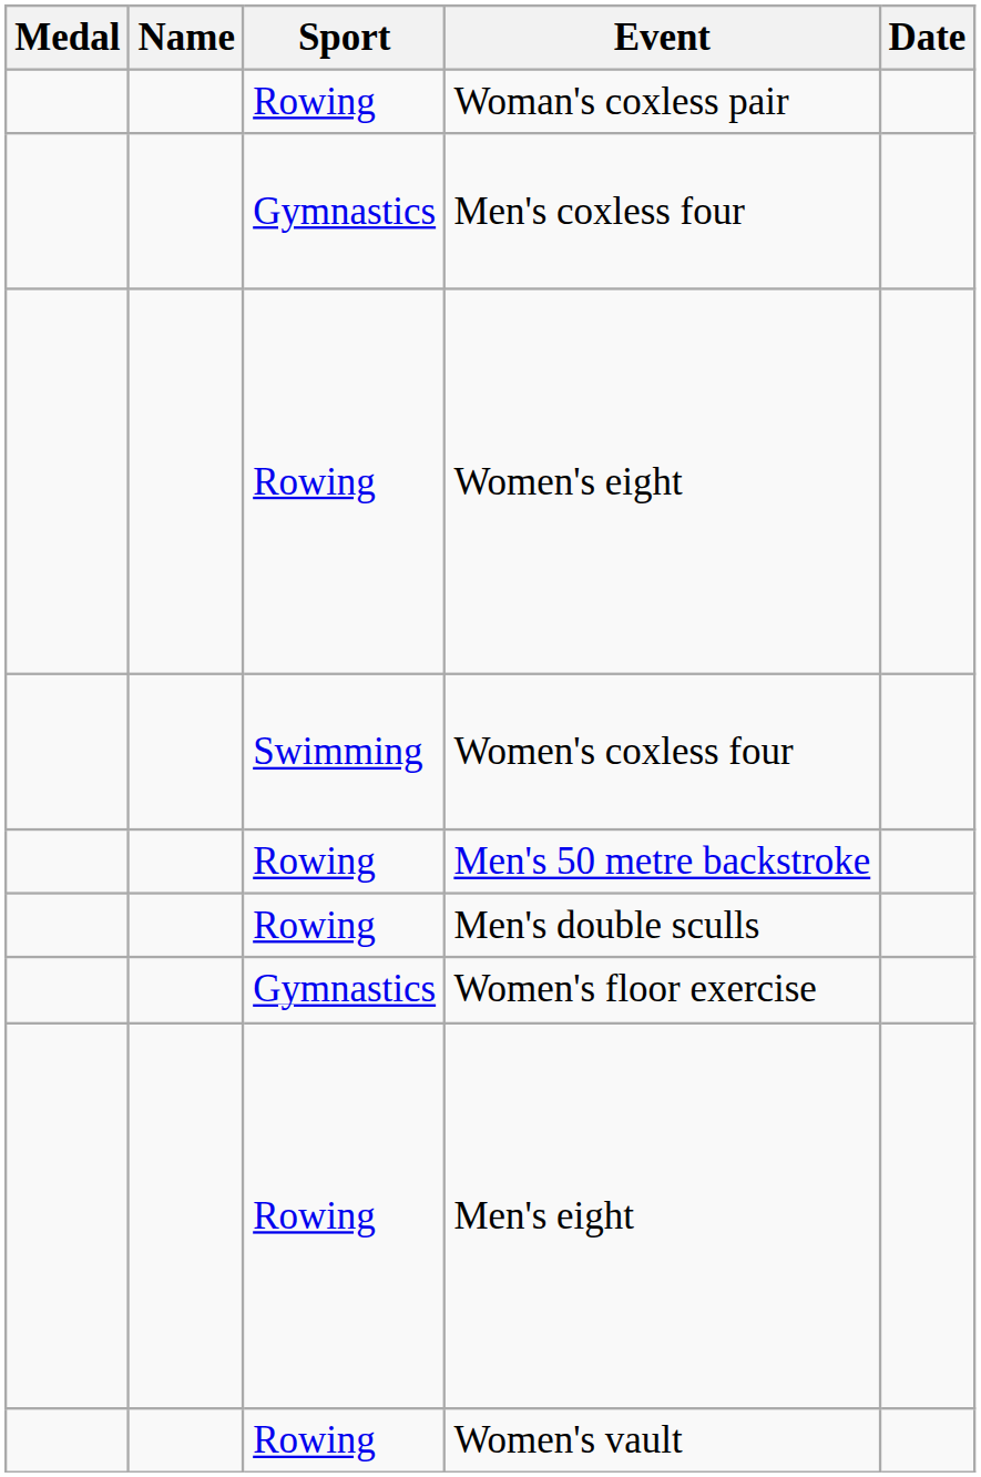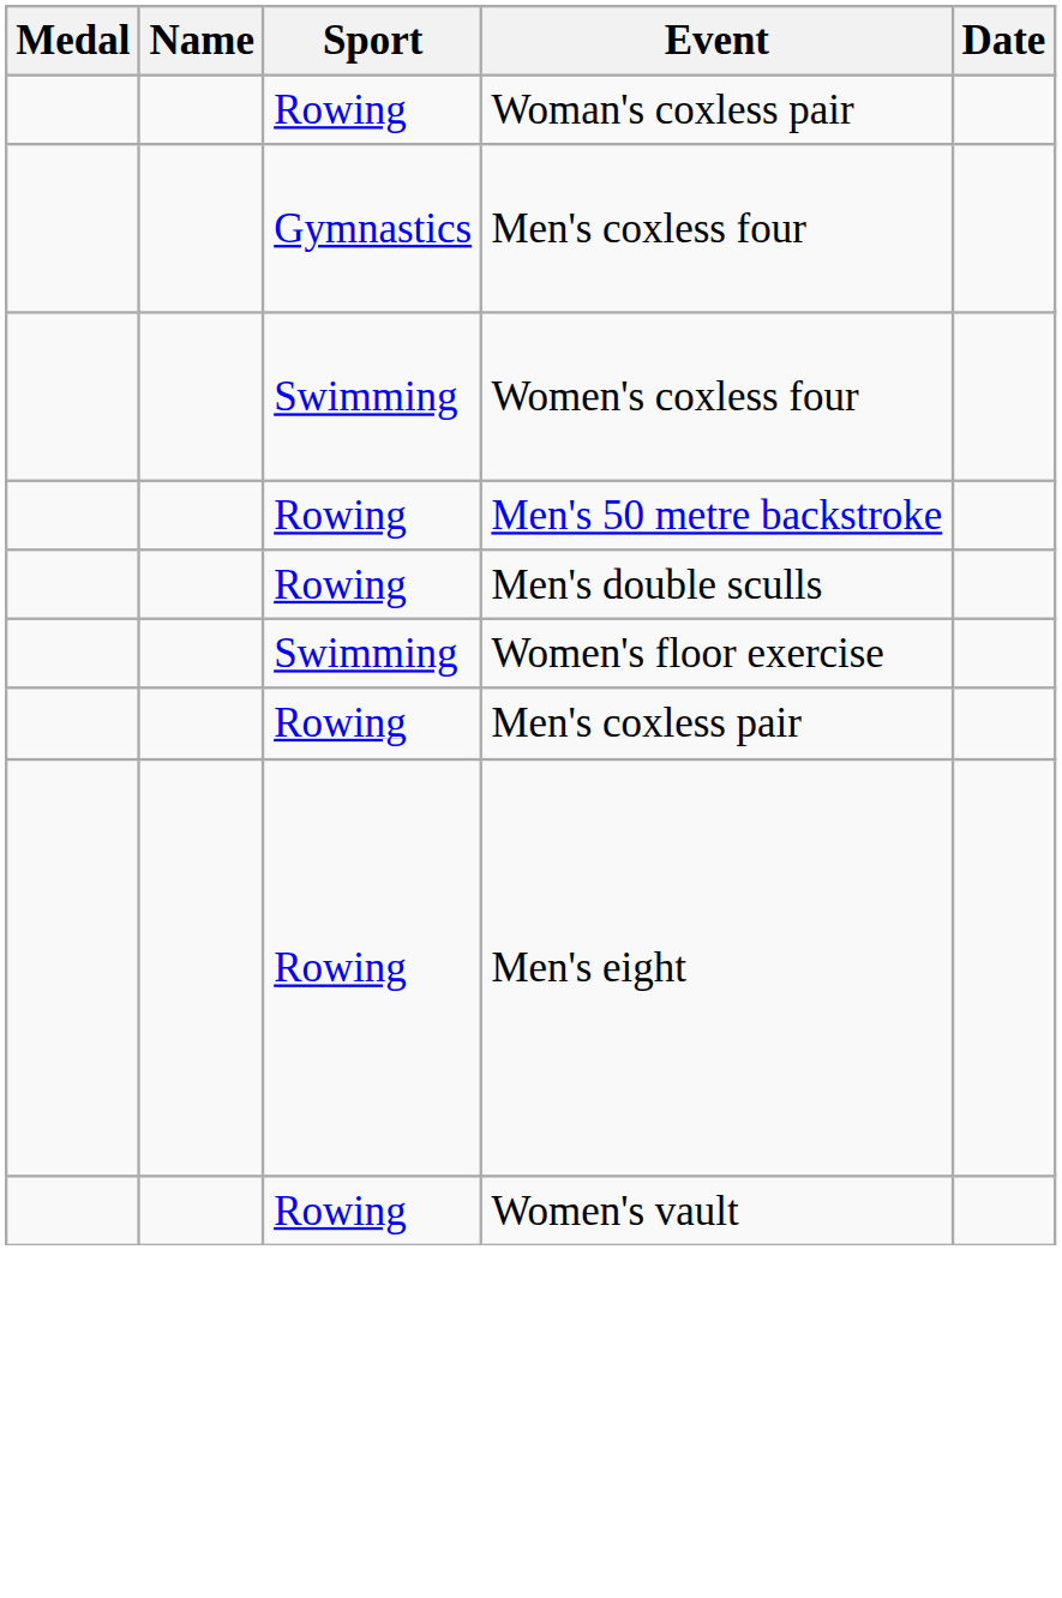- row: Rowing | Women's eight
Women's floor exercise | Sport: Gymnastics -> Swimming
+ row: Rowing | Men's coxless pair
